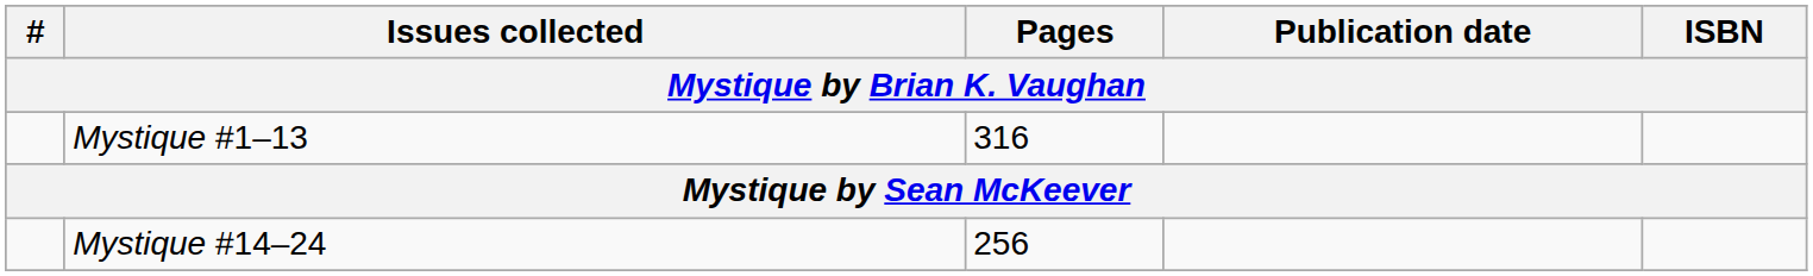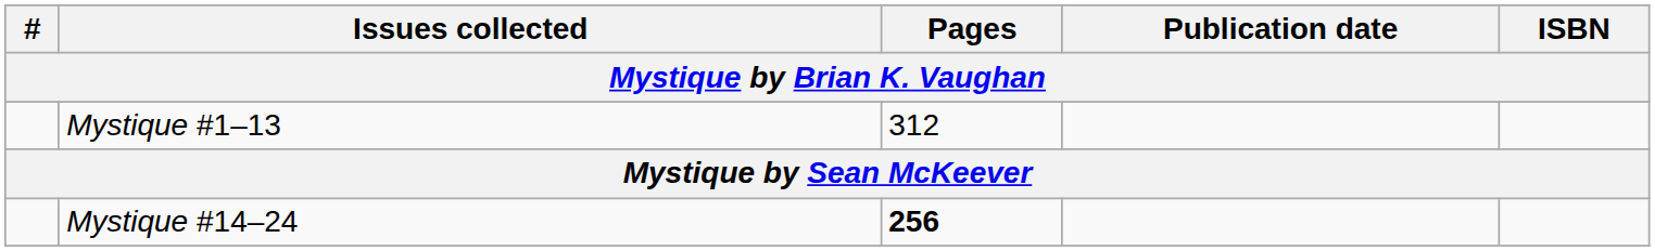Mystique #1–13 | Pages: 316 -> 312
Mystique #14–24 | Pages: normal -> bold
